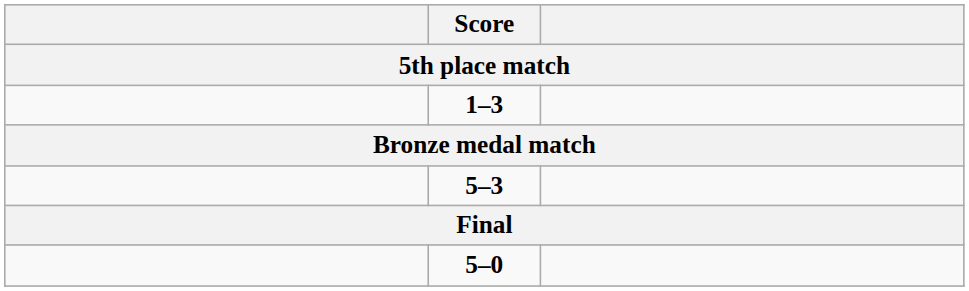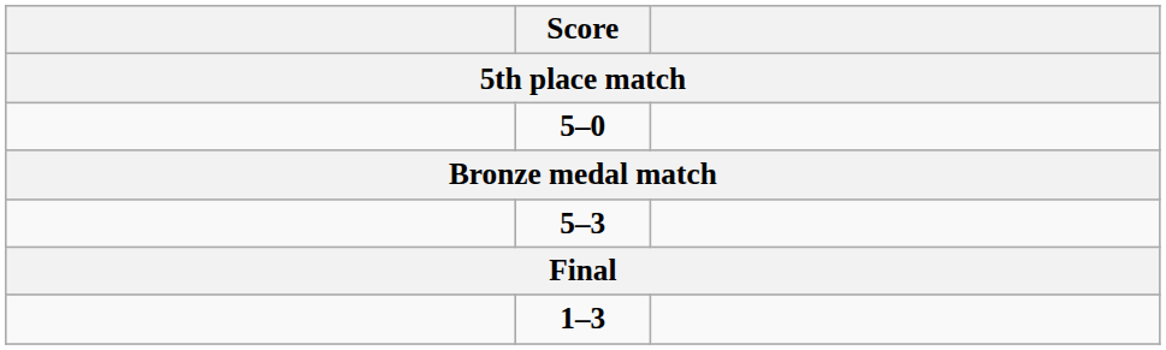rows swapped: 5–0 <-> 1–3
